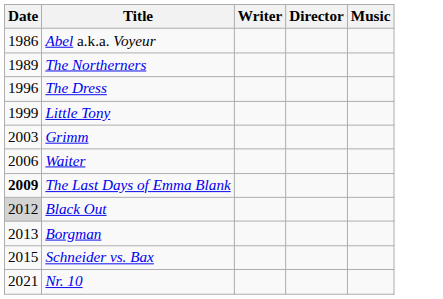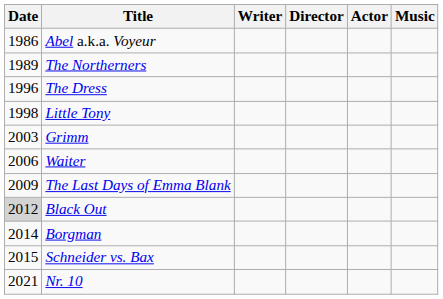+ column: Actor
Little Tony | Date: 1999 -> 1998
The Last Days of Emma Blank | Date: bold -> normal
Borgman | Date: 2013 -> 2014
